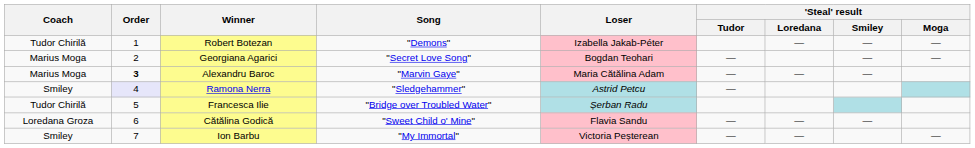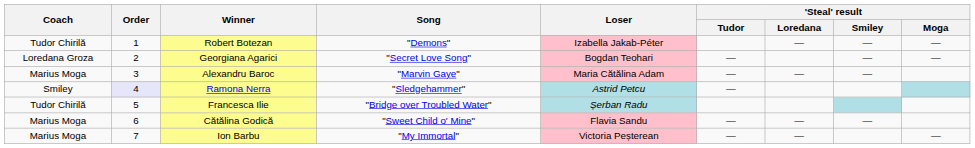Georgiana Agarici | Coach: Marius Moga -> Loredana Groza
Alexandru Baroc | Order: bold -> normal
Cătălina Godică | Coach: Loredana Groza -> Marius Moga
Ion Barbu | Coach: Smiley -> Marius Moga
